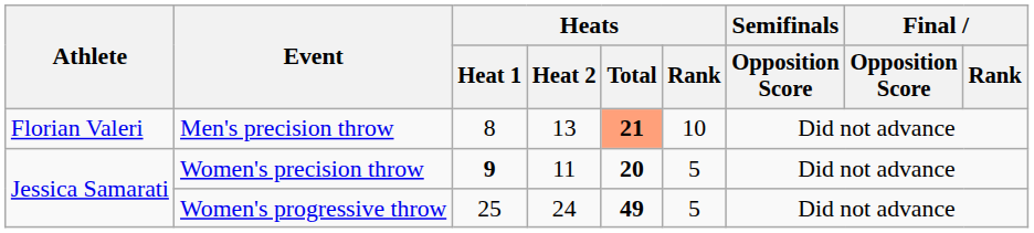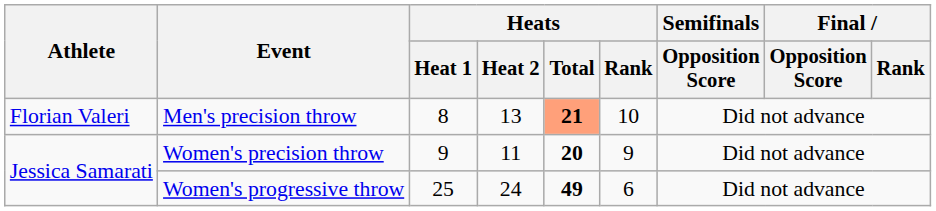Women's precision throw | Heats / Heat 1: bold -> normal
Women's precision throw | Heats / Rank: 5 -> 9
Women's progressive throw | Heats / Rank: 5 -> 6
